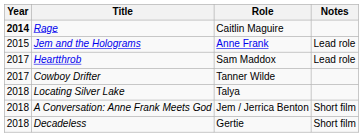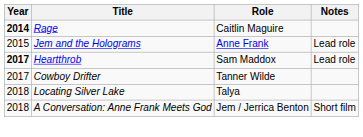Heartthrob | Year: normal -> bold
- row: 2018 | Decadeless | Gertie | Short film
